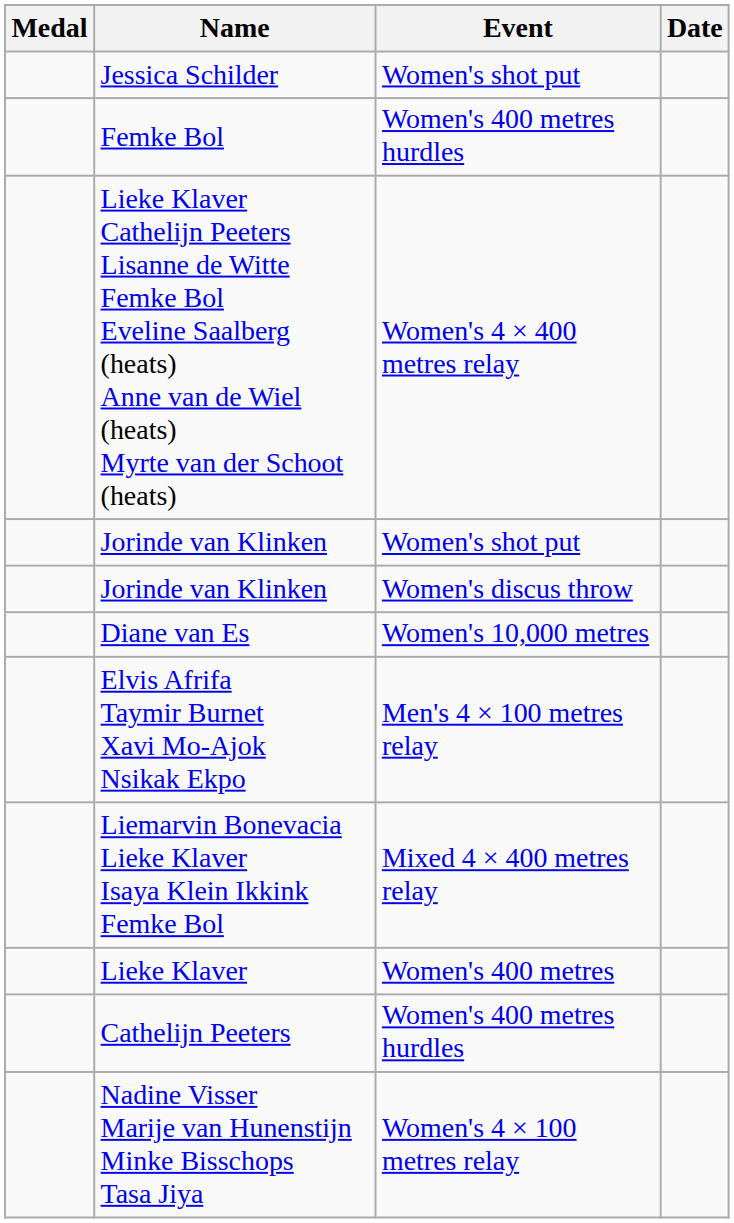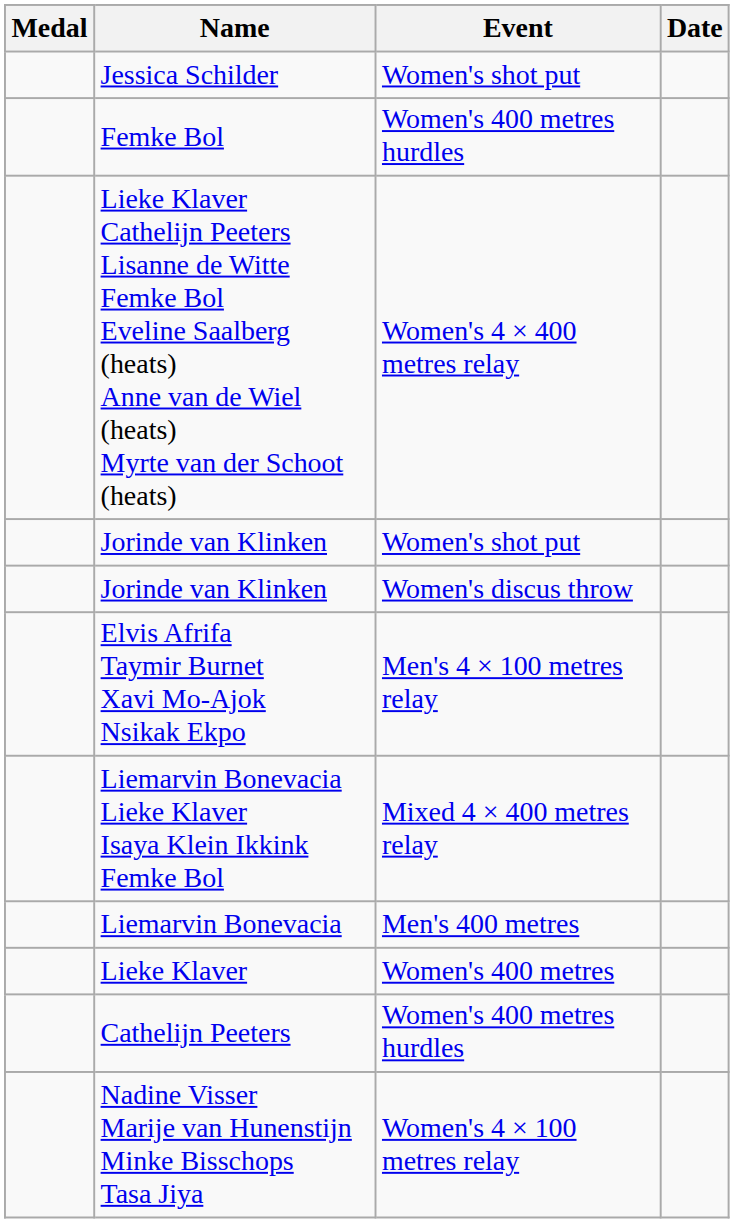- row: Diane van Es | Women's 10,000 metres
+ row: Liemarvin Bonevacia | Men's 400 metres
